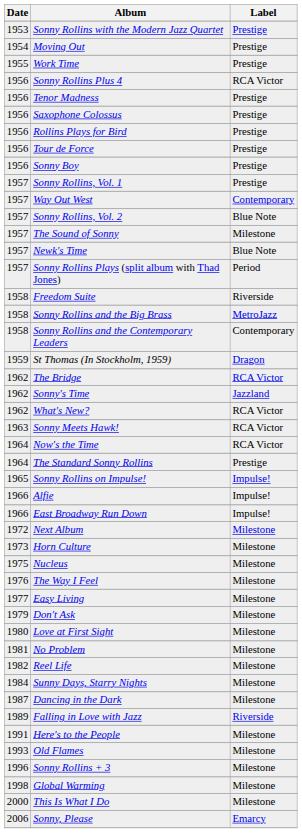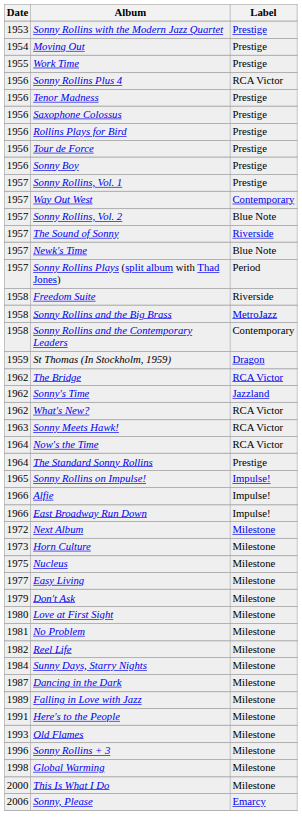The Sound of Sonny | Label: Milestone -> Riverside
- row: 1976 | The Way I Feel | Milestone
Falling in Love with Jazz | Label: Riverside -> Milestone
